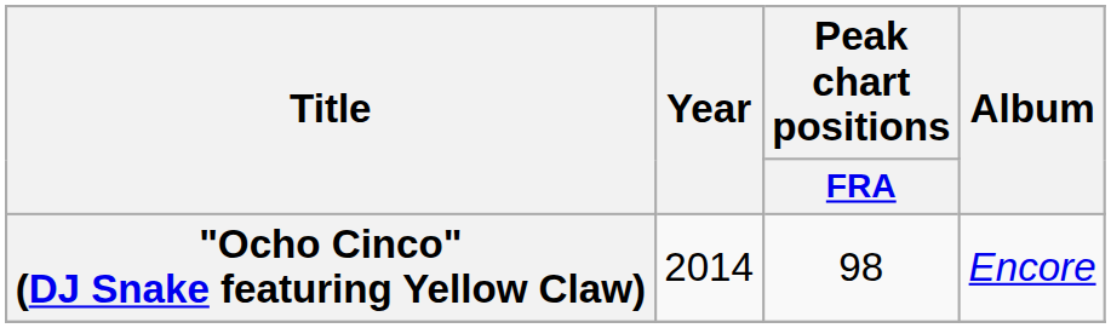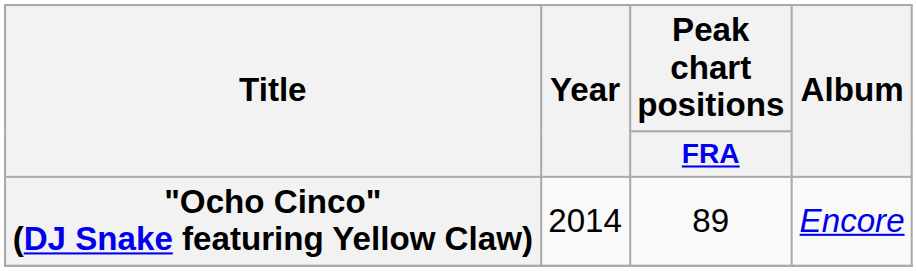"Ocho Cinco" (DJ Snake featuring Yellow Claw) | Peak chart positions / FRA: 98 -> 89
